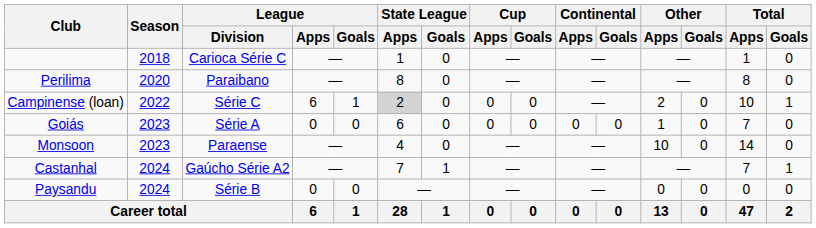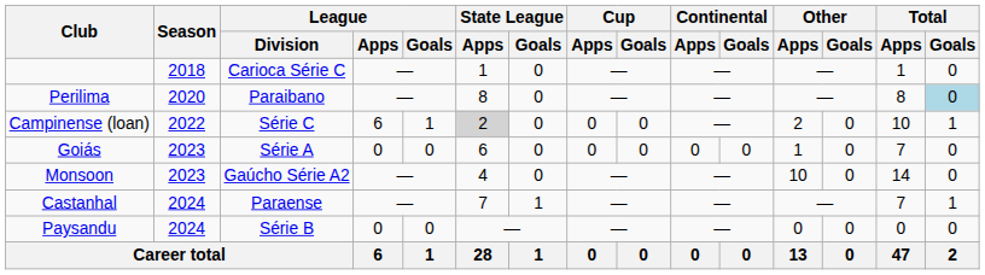Perilima | Total / Goals: no background -> lightblue background
Monsoon | League / Division: Paraense -> Gaúcho Série A2
Castanhal | League / Division: Gaúcho Série A2 -> Paraense
